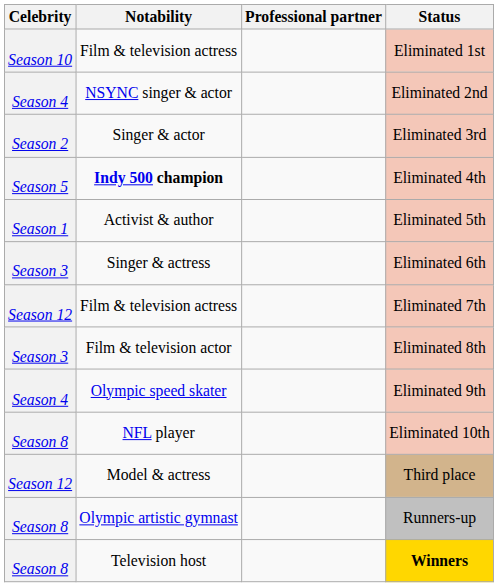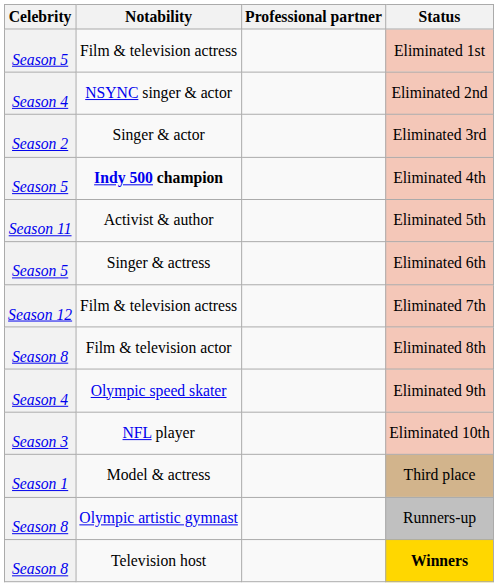Eliminated 1st | Celebrity: Season 10 -> Season 5
Eliminated 5th | Celebrity: Season 1 -> Season 11
Eliminated 6th | Celebrity: Season 3 -> Season 5
Eliminated 8th | Celebrity: Season 3 -> Season 8
Eliminated 10th | Celebrity: Season 8 -> Season 3
Third place | Celebrity: Season 12 -> Season 1
